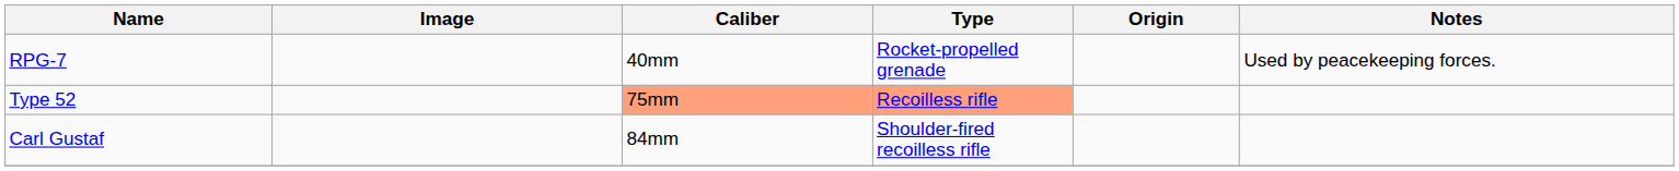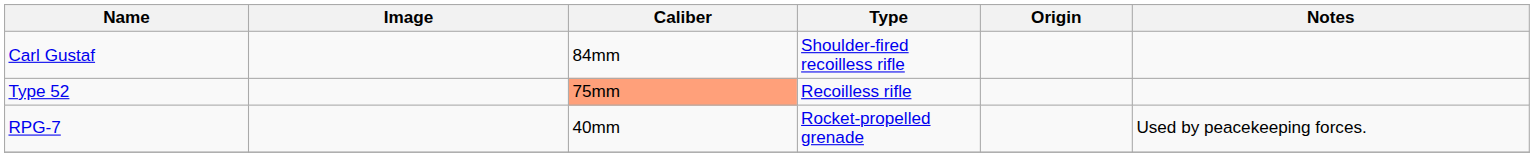rows swapped: RPG-7 <-> Carl Gustaf
Type 52 | Type: lightsalmon background -> no background
